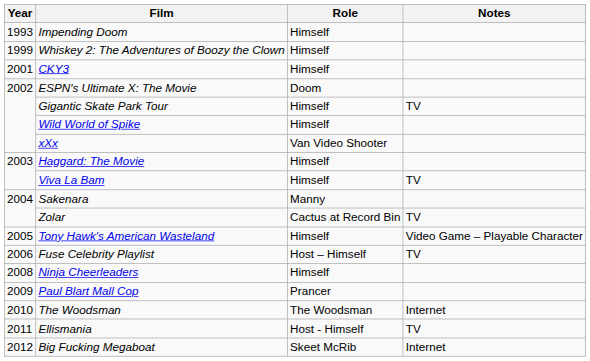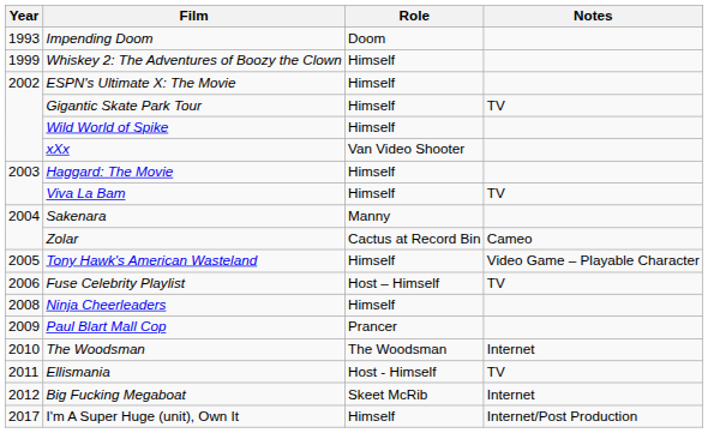Impending Doom | Role: Himself -> Doom
- row: 2001 | CKY3 | Himself
ESPN's Ultimate X: The Movie | Role: Doom -> Himself
Zolar | Notes: TV -> Cameo
+ row: 2017 | I'm A Super Huge (unit), Own It | Himself | Internet/Post Production
